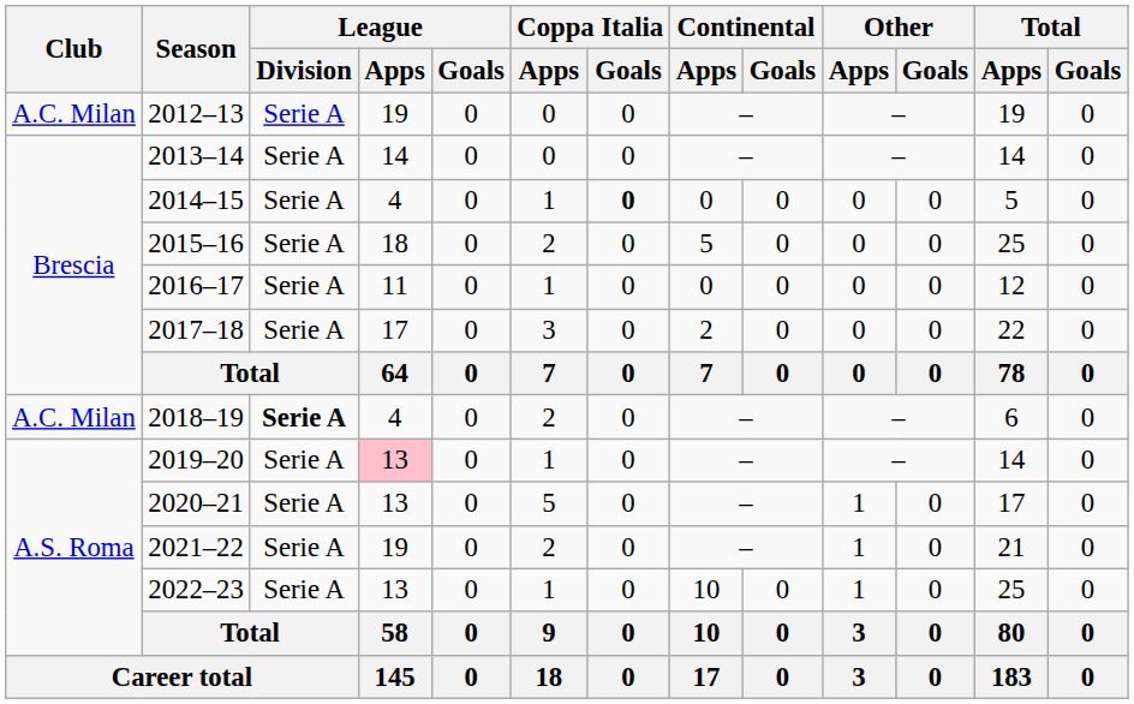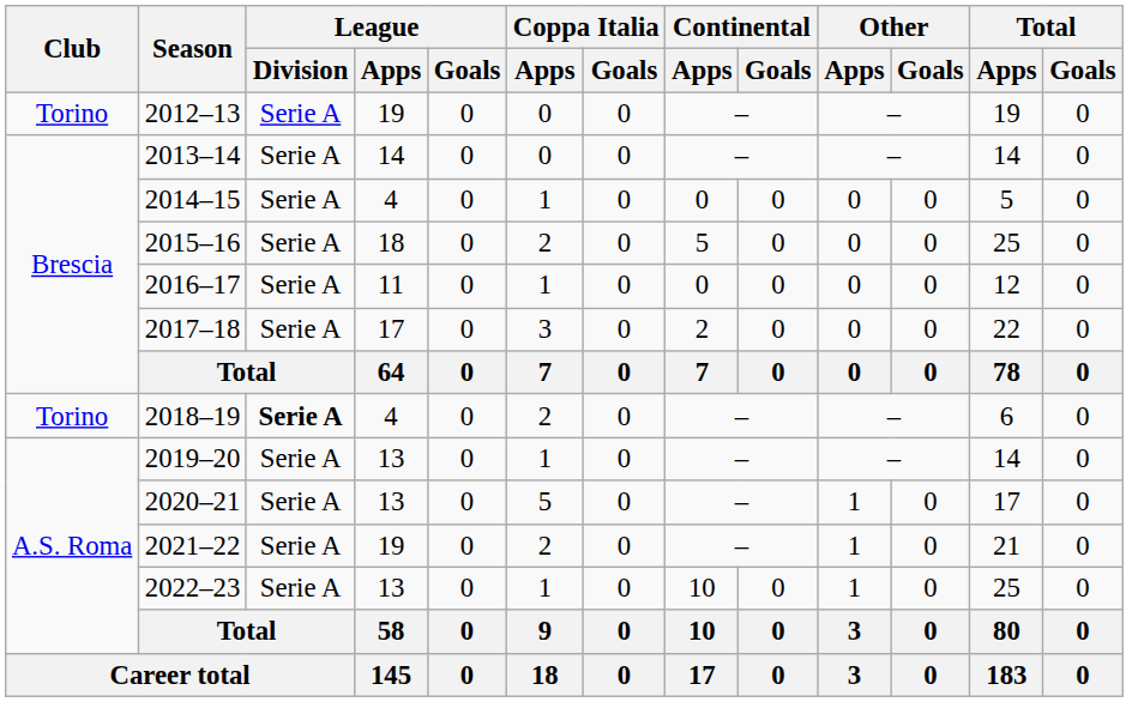2012–13 | Club: A.C. Milan -> Torino
2014–15 | Coppa Italia / Goals: bold -> normal
2018–19 | Club: A.C. Milan -> Torino
2019–20 | League / Apps: pink background -> no background
